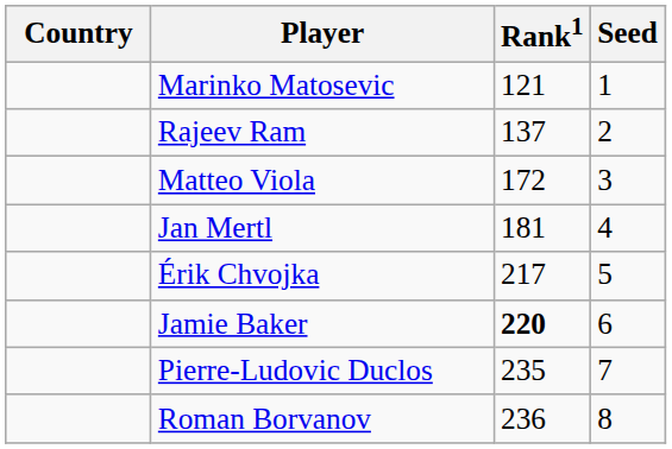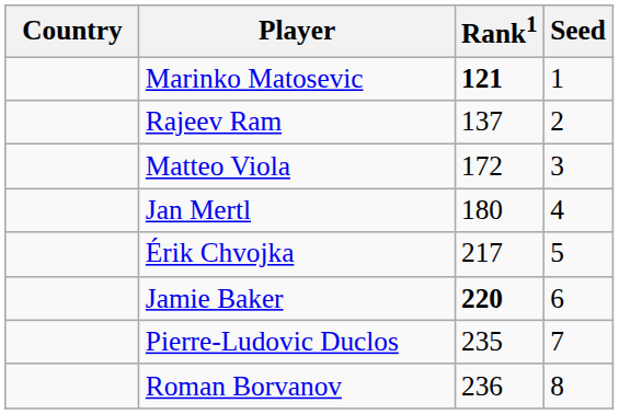Marinko Matosevic | Rank1: normal -> bold
Jan Mertl | Rank1: 181 -> 180
